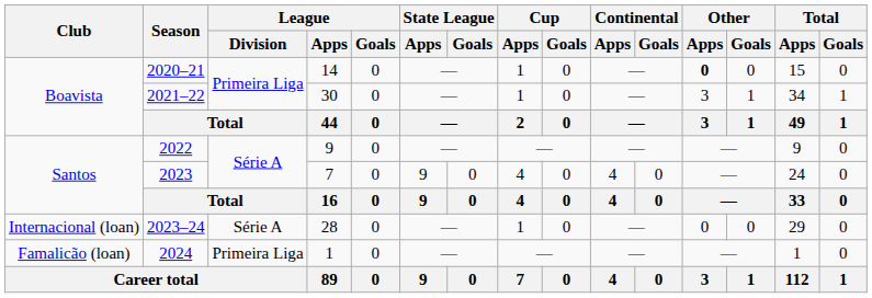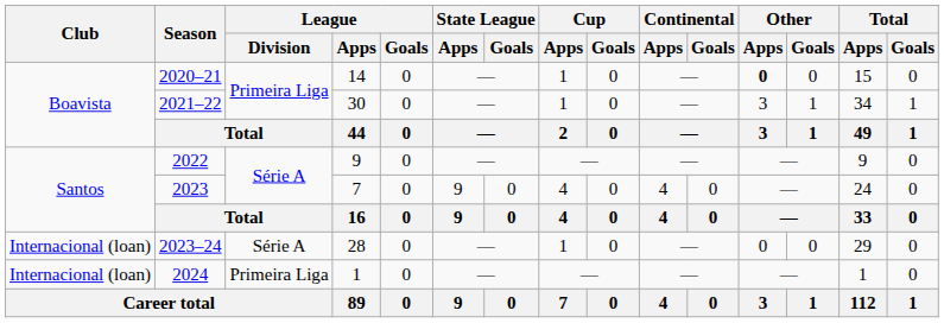2024 | Club: Famalicão (loan) -> Internacional (loan)
